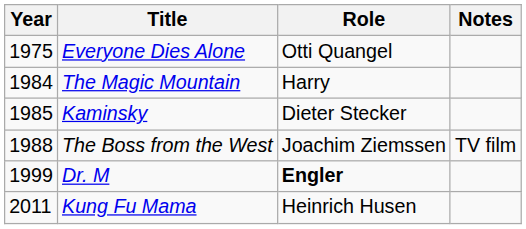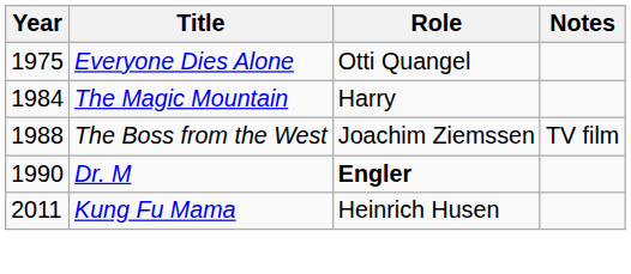- row: 1985 | Kaminsky | Dieter Stecker
Dr. M | Year: 1999 -> 1990
